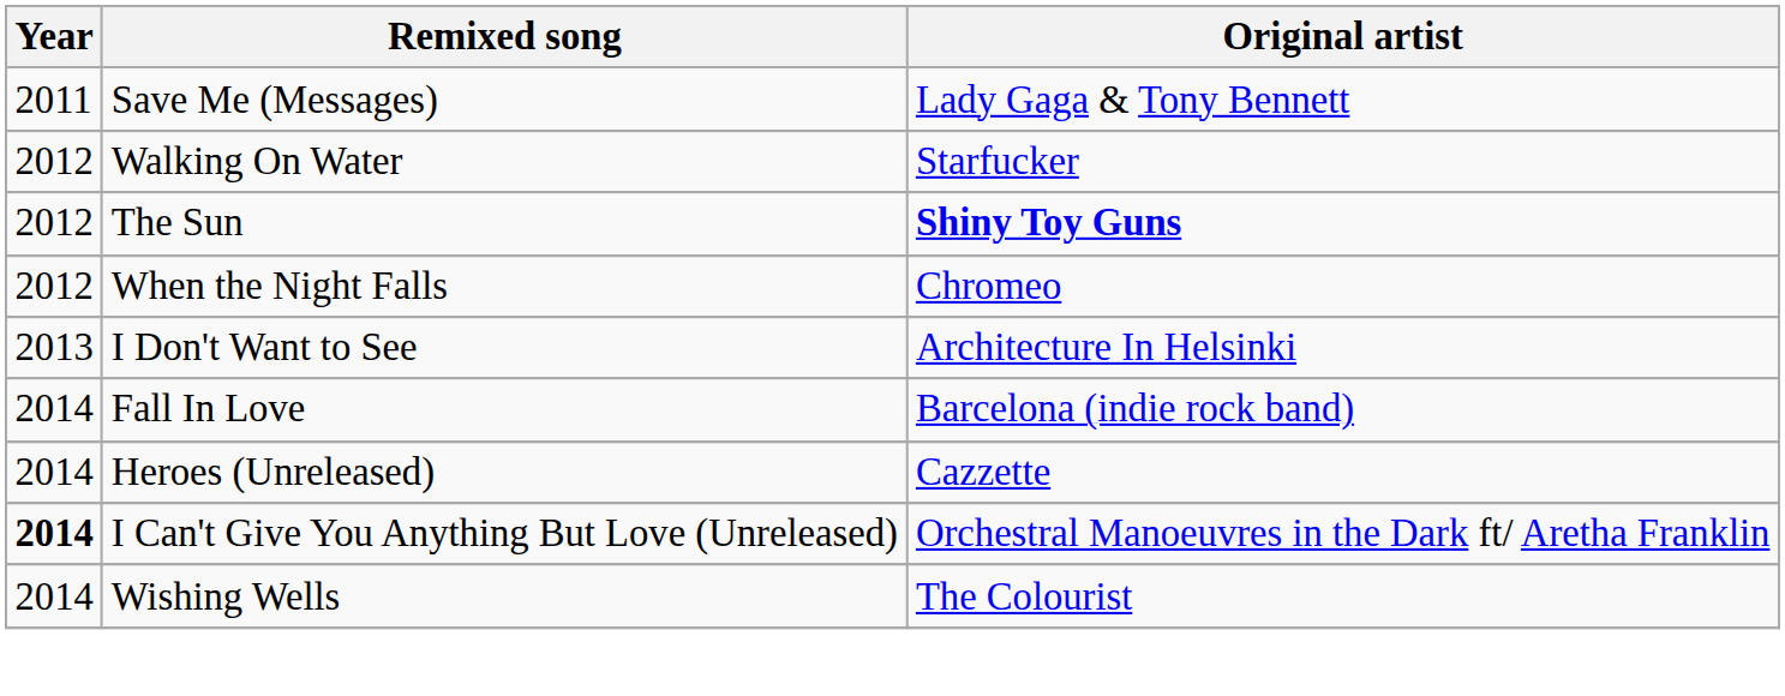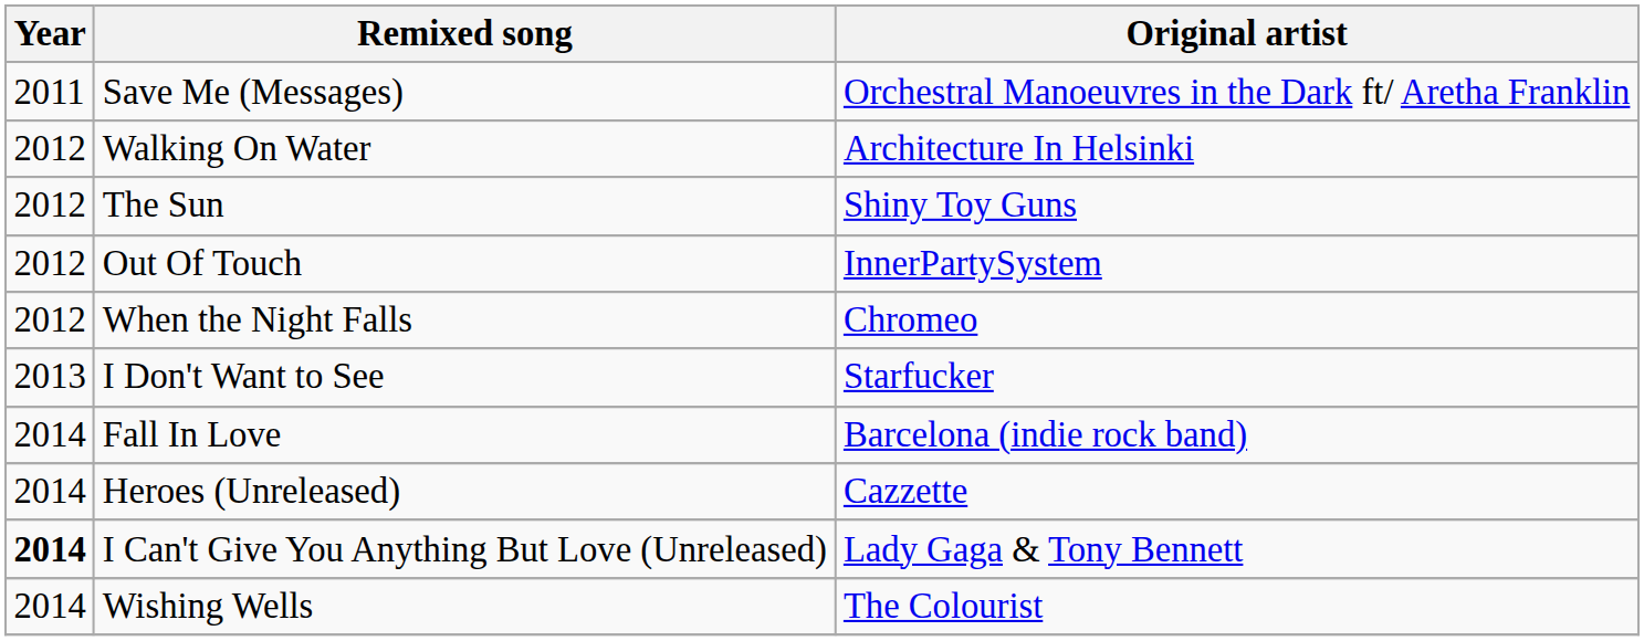Save Me (Messages) | Original artist: Lady Gaga & Tony Bennett -> Orchestral Manoeuvres in the Dark ft/ Aretha Franklin
Walking On Water | Original artist: Starfucker -> Architecture In Helsinki
The Sun | Original artist: bold -> normal
+ row: 2012 | Out Of Touch | InnerPartySystem
I Don't Want to See | Original artist: Architecture In Helsinki -> Starfucker
I Can't Give You Anything But Love (Unreleased) | Original artist: Orchestral Manoeuvres in the Dark ft/ Aretha Franklin -> Lady Gaga & Tony Bennett
